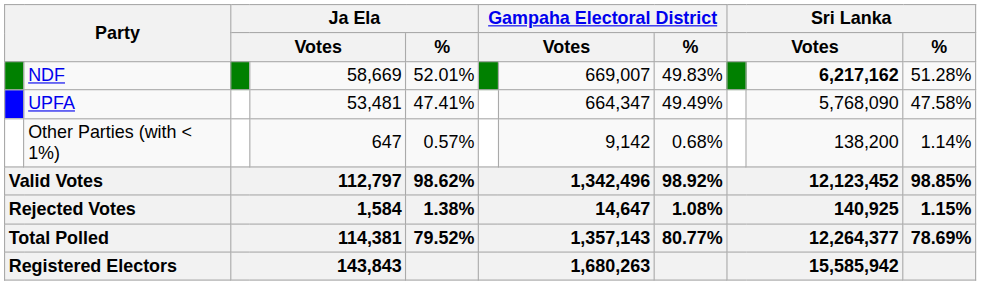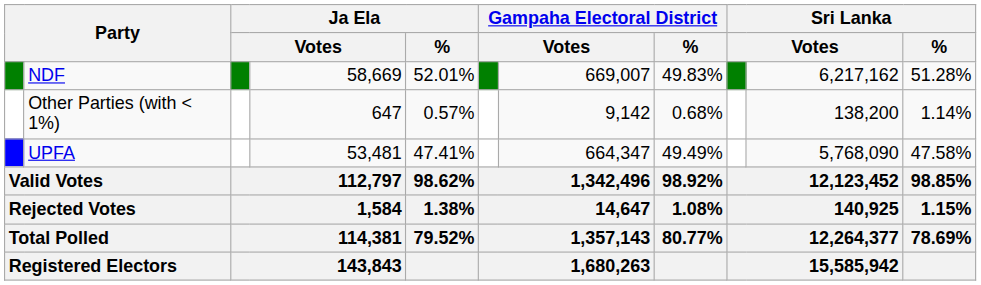NDF | column 10: bold -> normal
rows swapped: UPFA <-> Other Parties (with < 1%)
